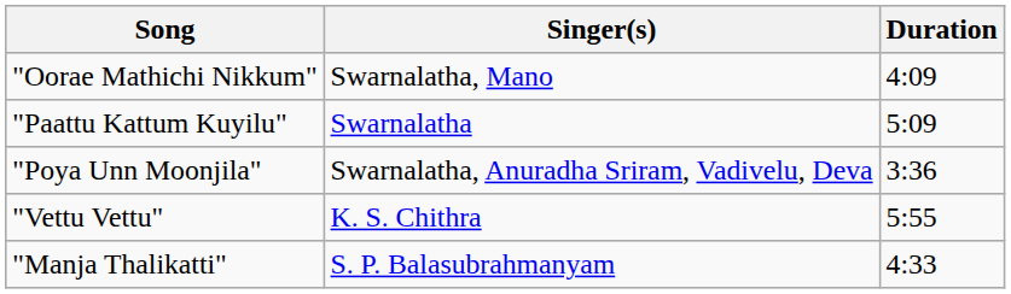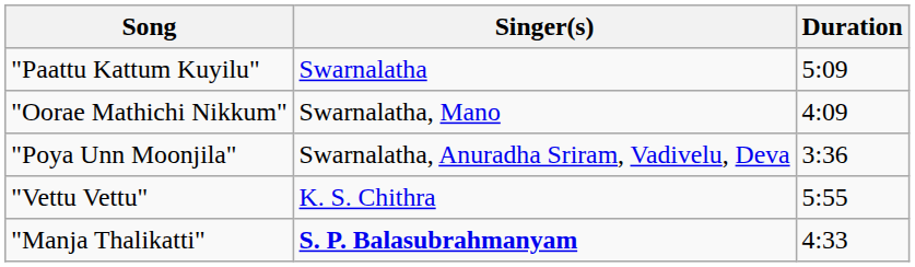rows swapped: "Paattu Kattum Kuyilu" <-> "Oorae Mathichi Nikkum"
"Manja Thalikatti" | Singer(s): normal -> bold
